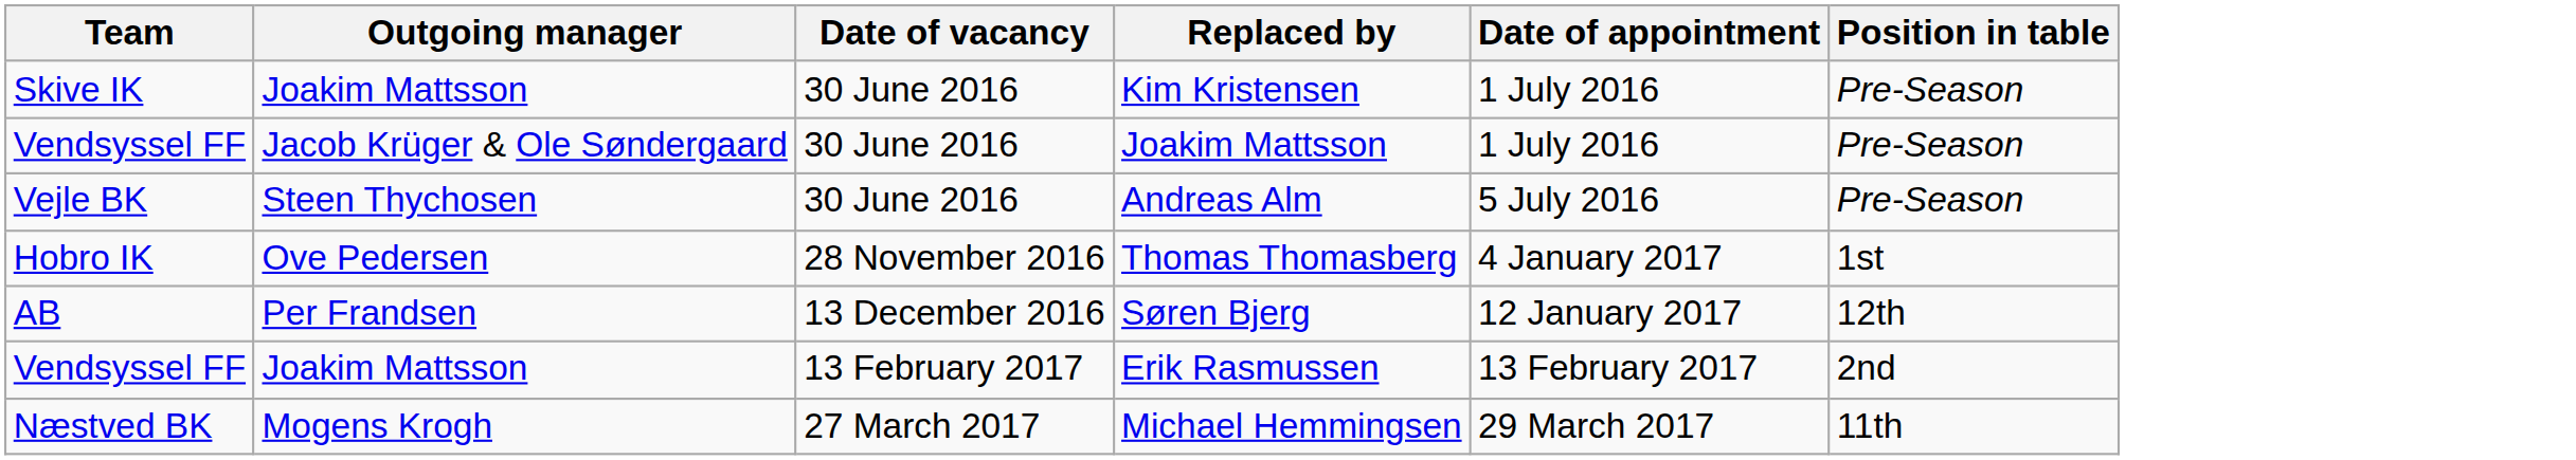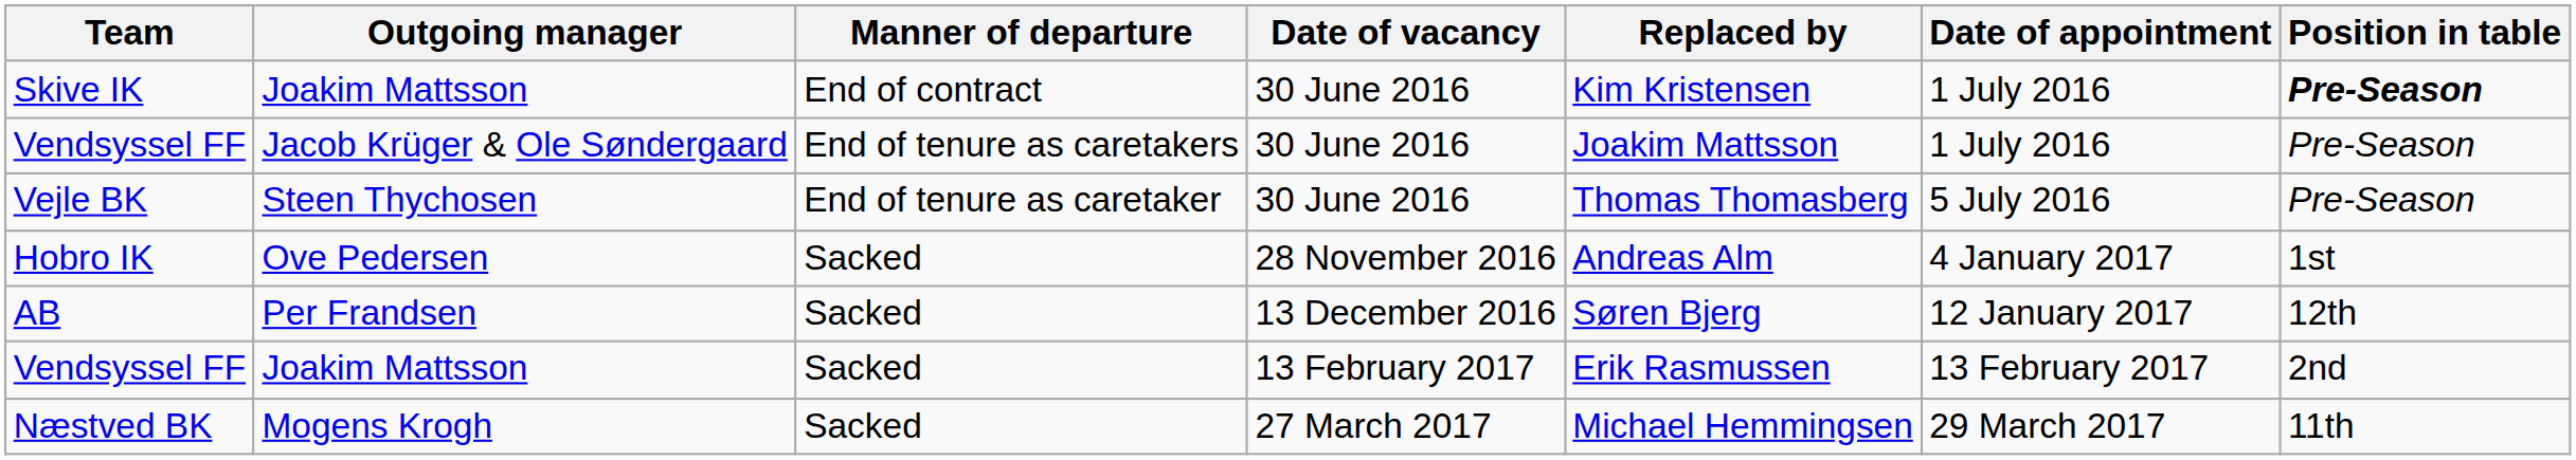+ column: Manner of departure | End of contract | End of tenure as caretakers | End of tenure as caretaker | Sacked | Sacked | Sacked | Sacked
Skive IK | Position in table: normal -> bold
Vejle BK | Replaced by: Andreas Alm -> Thomas Thomasberg
Hobro IK | Replaced by: Thomas Thomasberg -> Andreas Alm
